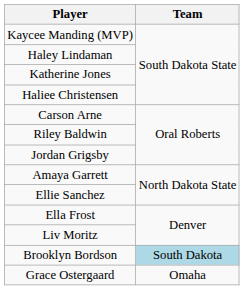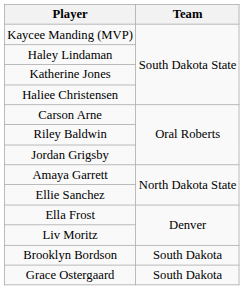Brooklyn Bordson | Team: lightblue background -> no background
Grace Ostergaard | Team: Omaha -> South Dakota
